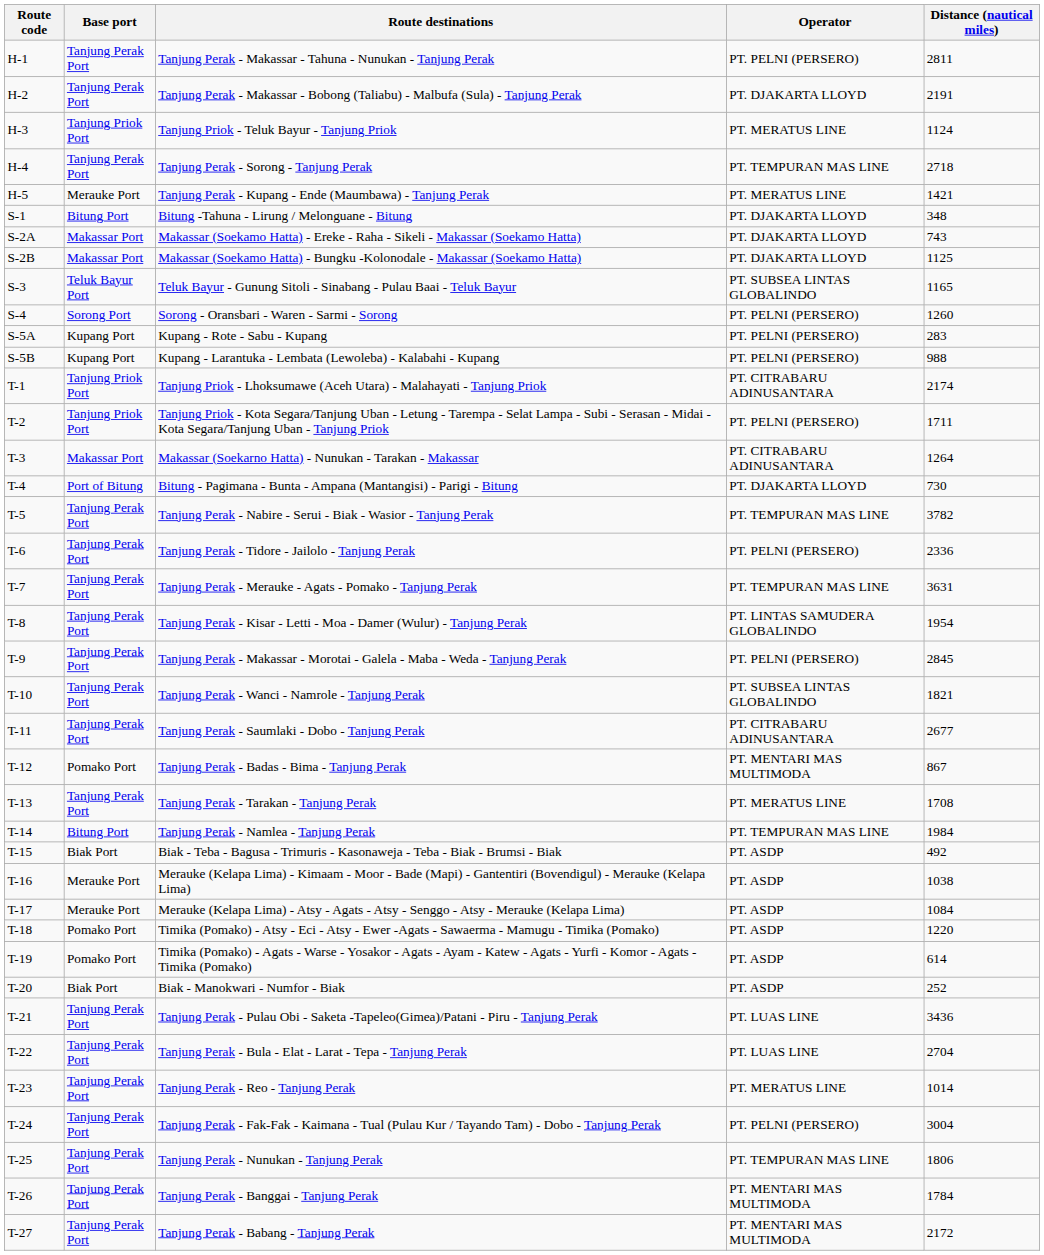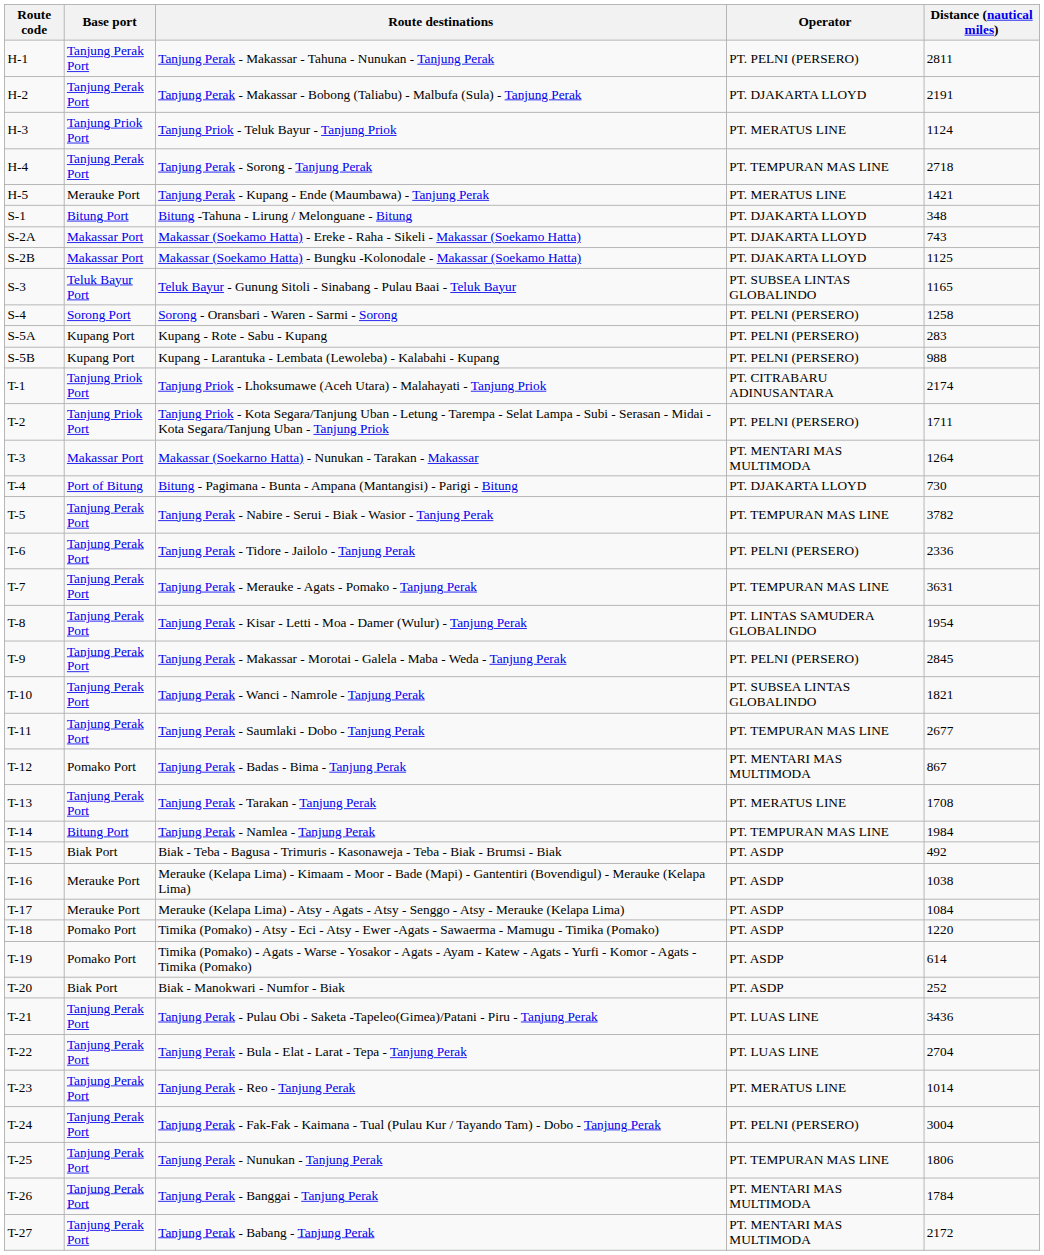Sorong - Oransbari - Waren - Sarmi - Sorong | Distance (nautical miles): 1260 -> 1258
Makassar (Soekarno Hatta) - Nunukan - Tarakan - Makassar | Operator: PT. CITRABARU ADINUSANTARA -> PT. MENTARI MAS MULTIMODA
Tanjung Perak - Saumlaki - Dobo - Tanjung Perak | Operator: PT. CITRABARU ADINUSANTARA -> PT. TEMPURAN MAS LINE
